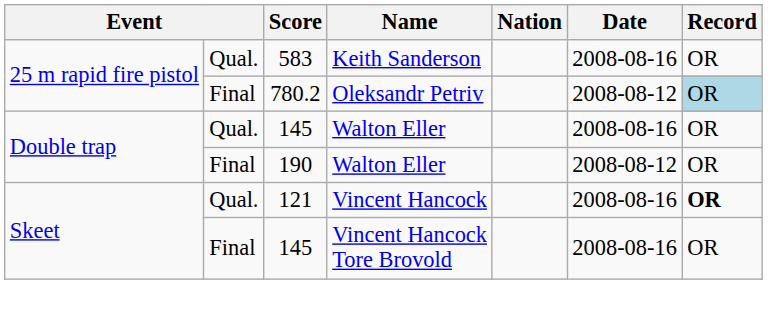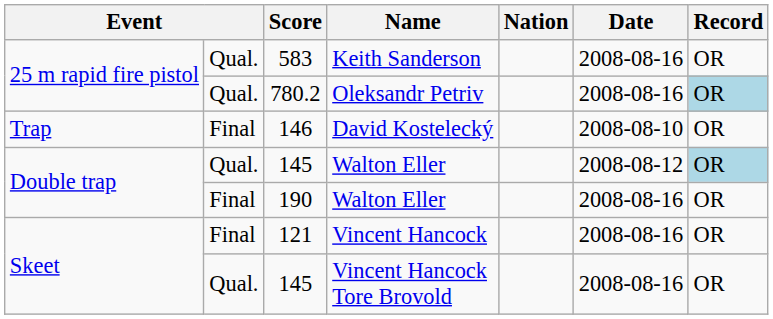780.2 | column 2: Final -> Qual.
780.2 | Date: 2008-08-12 -> 2008-08-16
+ row: Trap | Final | 146 | David Kostelecký | 2008-08-10 | OR
145 / Walton Eller | Date: 2008-08-16 -> 2008-08-12
145 / Walton Eller | Record: no background -> lightblue background
190 | Date: 2008-08-12 -> 2008-08-16
121 | column 2: Qual. -> Final
121 | Record: bold -> normal
145 / Vincent Hancock Tore Brovold | column 2: Final -> Qual.
